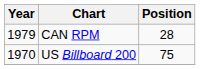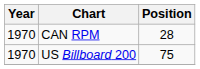CAN RPM | Year: 1979 -> 1970
